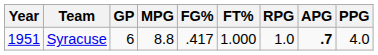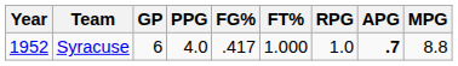columns swapped: MPG <-> PPG
Syracuse | Year: 1951 -> 1952
